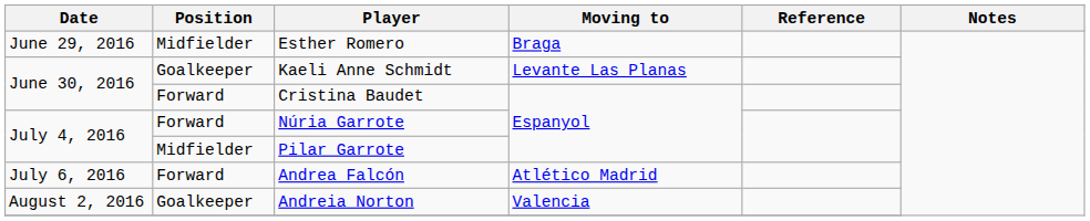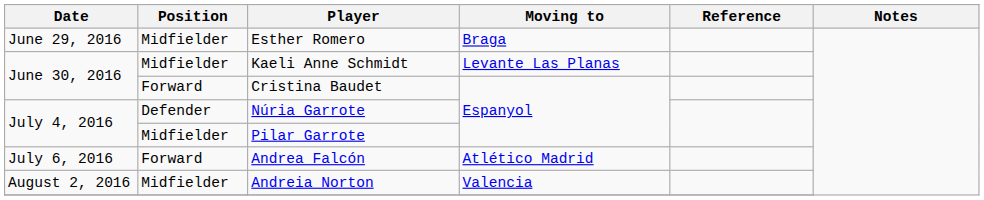Kaeli Anne Schmidt | Position: Goalkeeper -> Midfielder
Núria Garrote | Position: Forward -> Defender
Andreia Norton | Position: Goalkeeper -> Midfielder
